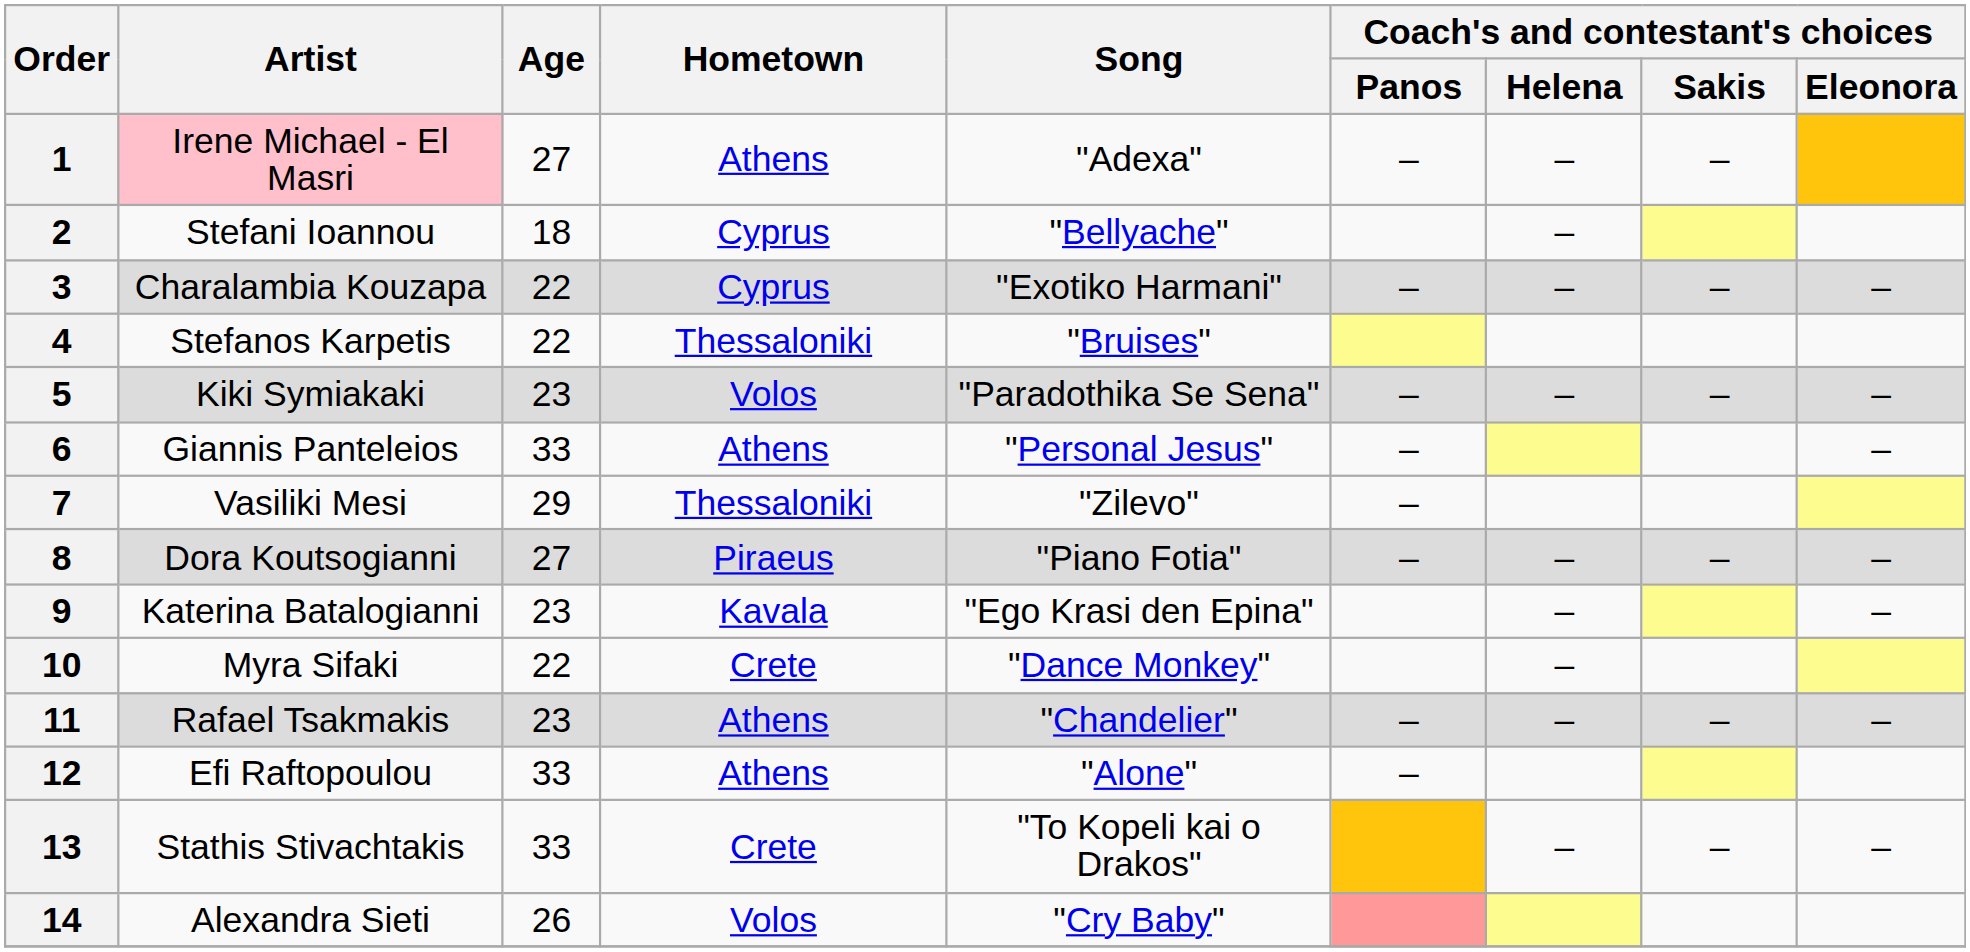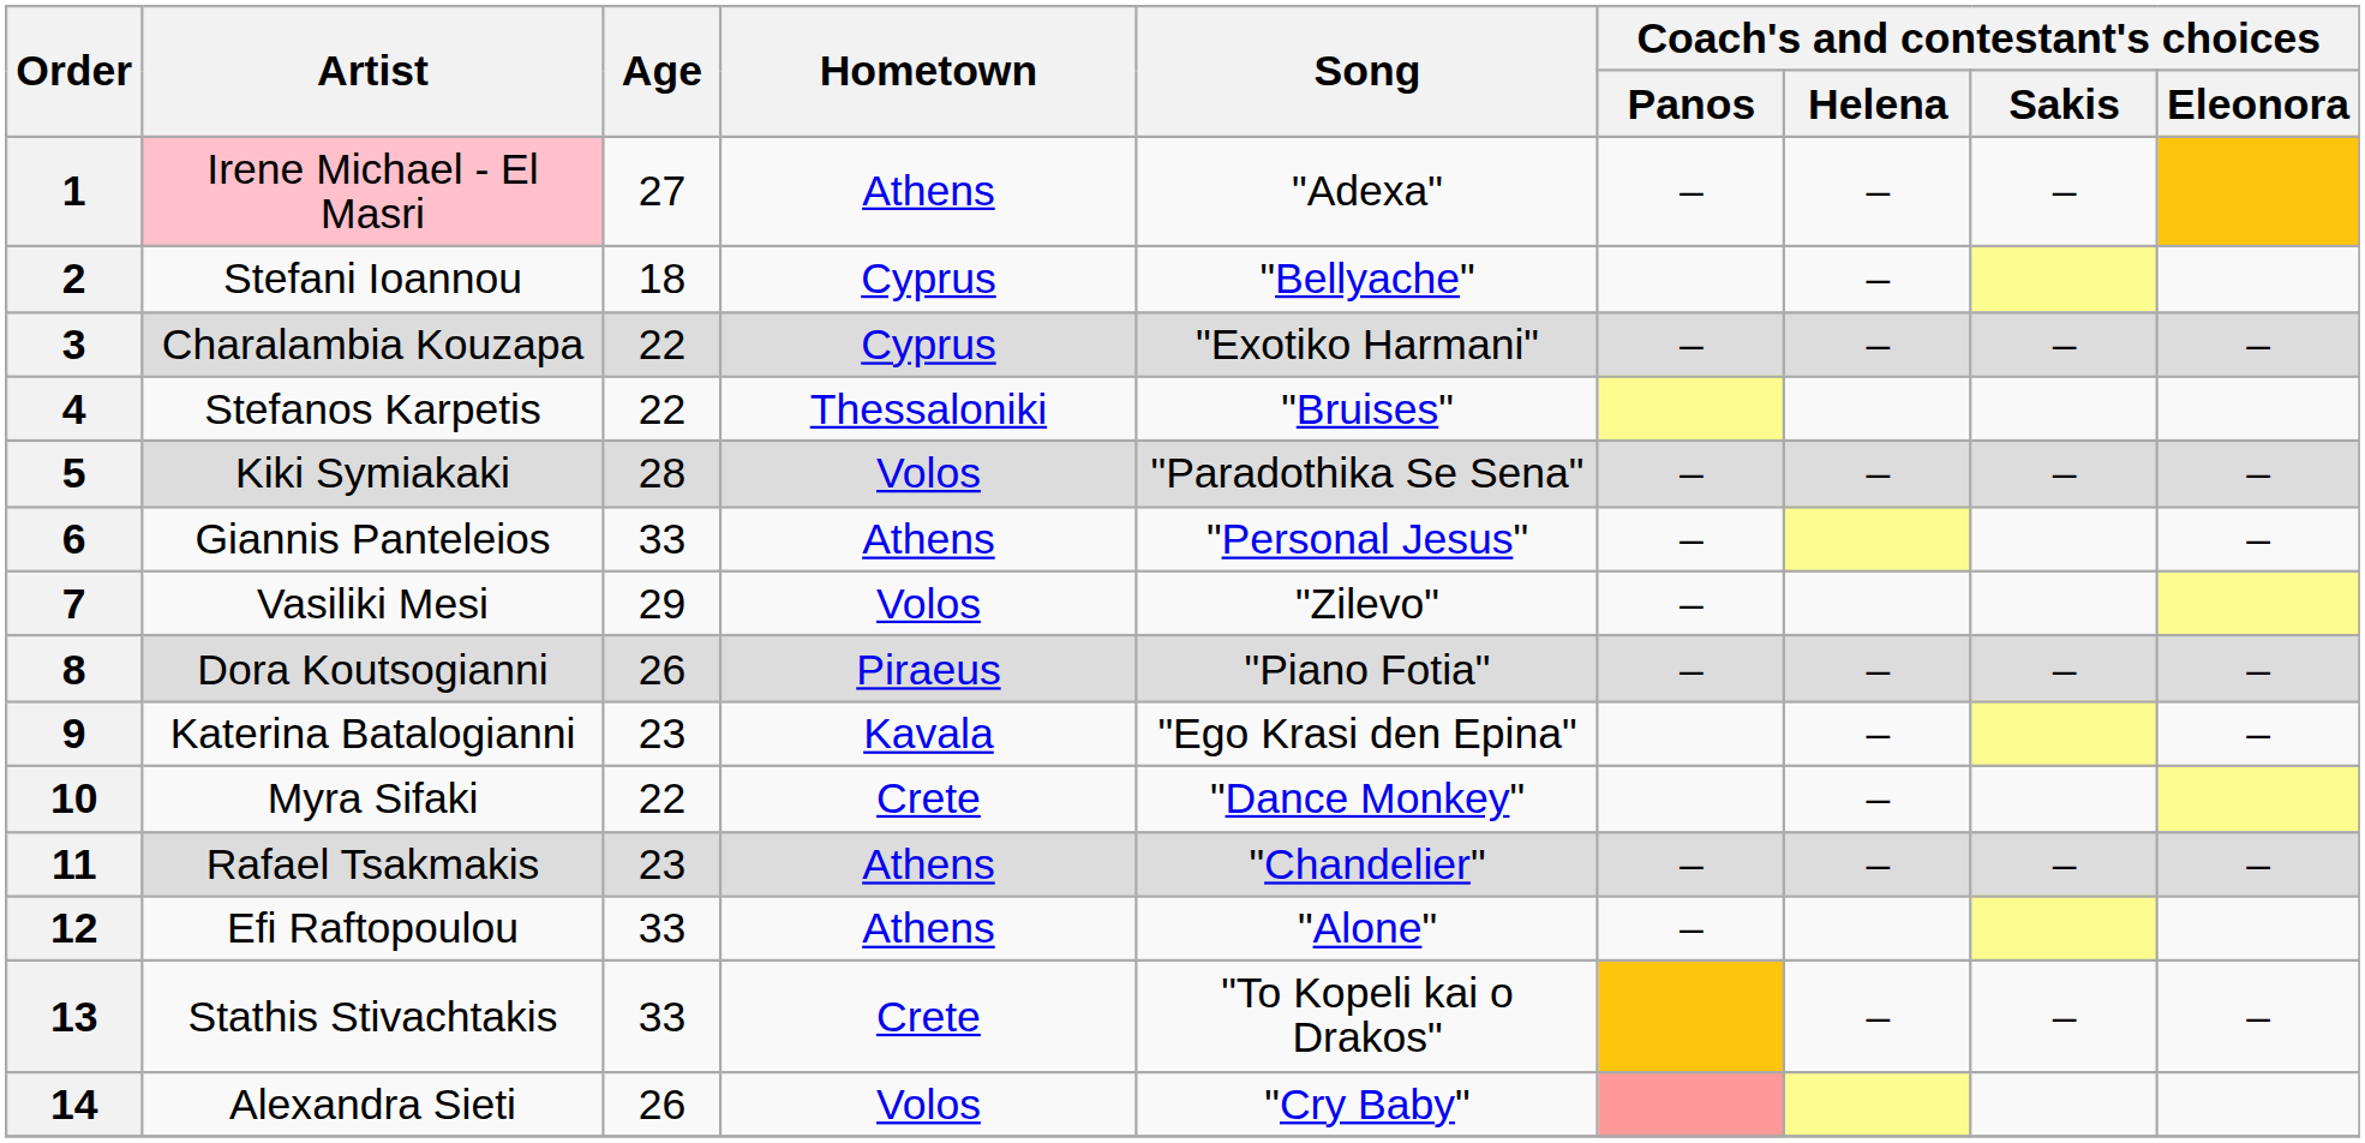5 | Age: 23 -> 28
7 | Hometown: Thessaloniki -> Volos
8 | Age: 27 -> 26
